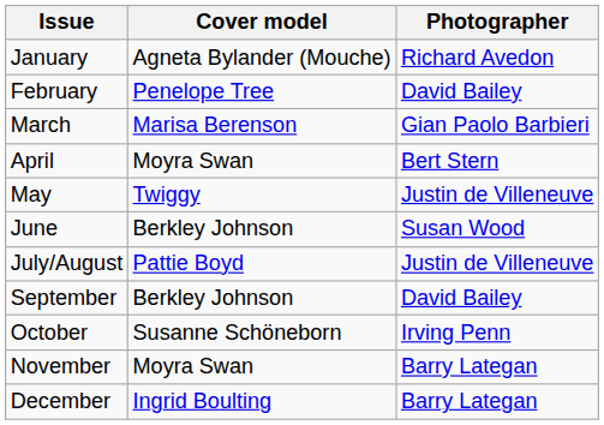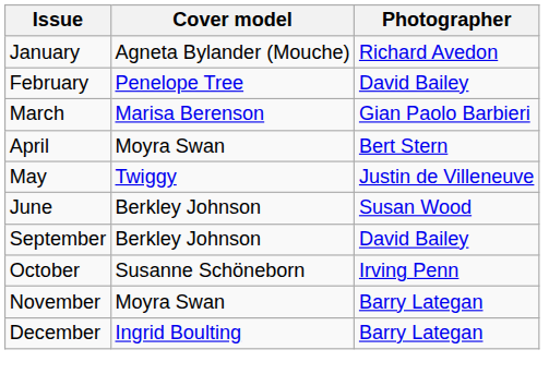- row: July/August | Pattie Boyd | Justin de Villeneuve
